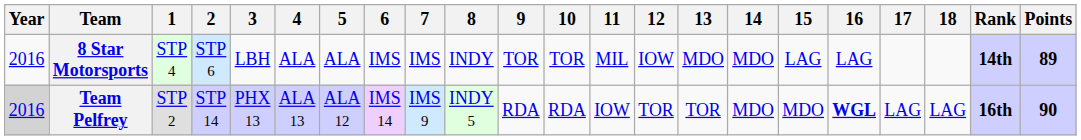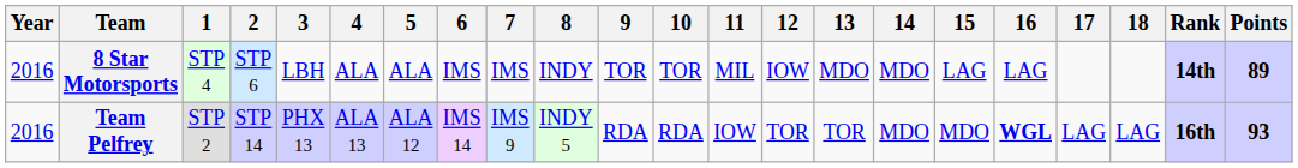Team Pelfrey | Year: lightgrey background -> no background
Team Pelfrey | Points: 90 -> 93
